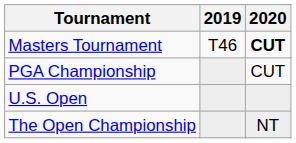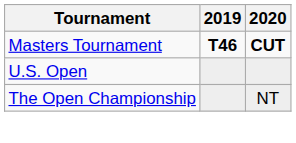Masters Tournament | 2019: normal -> bold
- row: PGA Championship | CUT
